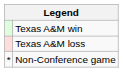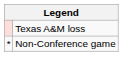- row: Texas A&M win
